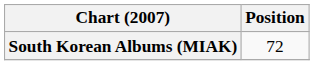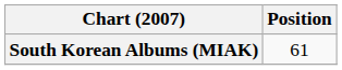South Korean Albums (MIAK) | Position: 72 -> 61
